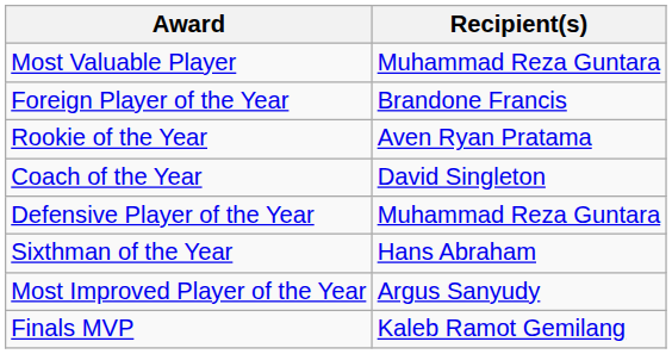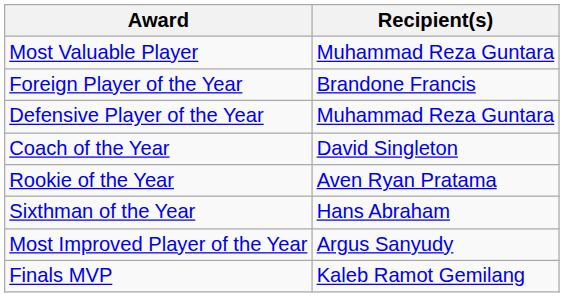rows swapped: Rookie of the Year <-> Defensive Player of the Year
